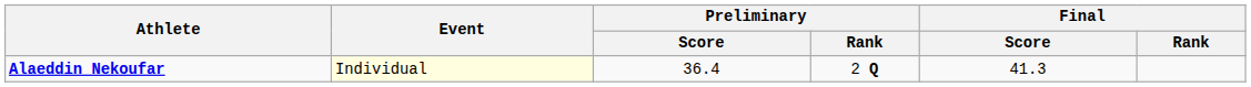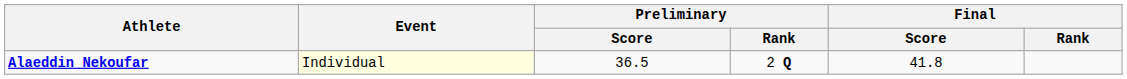Alaeddin Nekoufar | Preliminary / Score: 36.4 -> 36.5
Alaeddin Nekoufar | Final / Score: 41.3 -> 41.8
